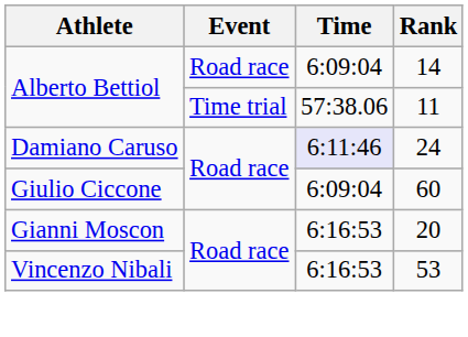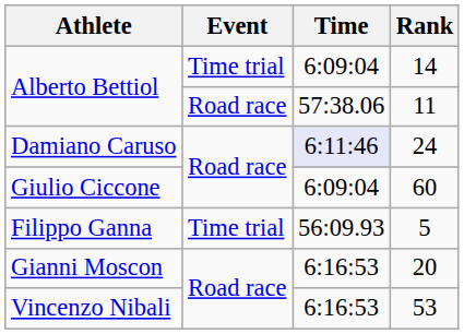14 | Event: Road race -> Time trial
11 | Event: Time trial -> Road race
+ row: Filippo Ganna | Time trial | 56:09.93 | 5
